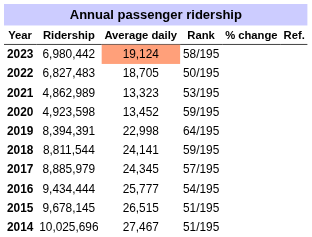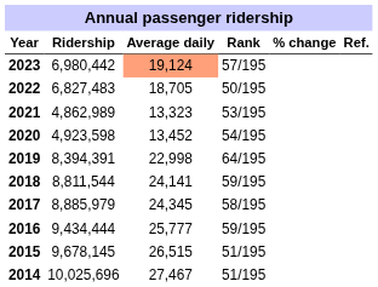2023 | Rank: 58/195 -> 57/195
2020 | Rank: 59/195 -> 54/195
2017 | Rank: 57/195 -> 58/195
2016 | Rank: 54/195 -> 59/195
